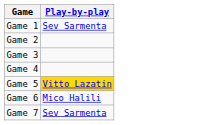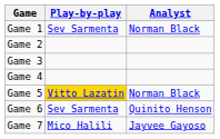+ column: Analyst | Norman Black | Norman Black | Quinito Henson | Jayvee Gayoso
Game 6 | Play-by-play: Mico Halili -> Sev Sarmenta
Game 7 | Play-by-play: Sev Sarmenta -> Mico Halili
